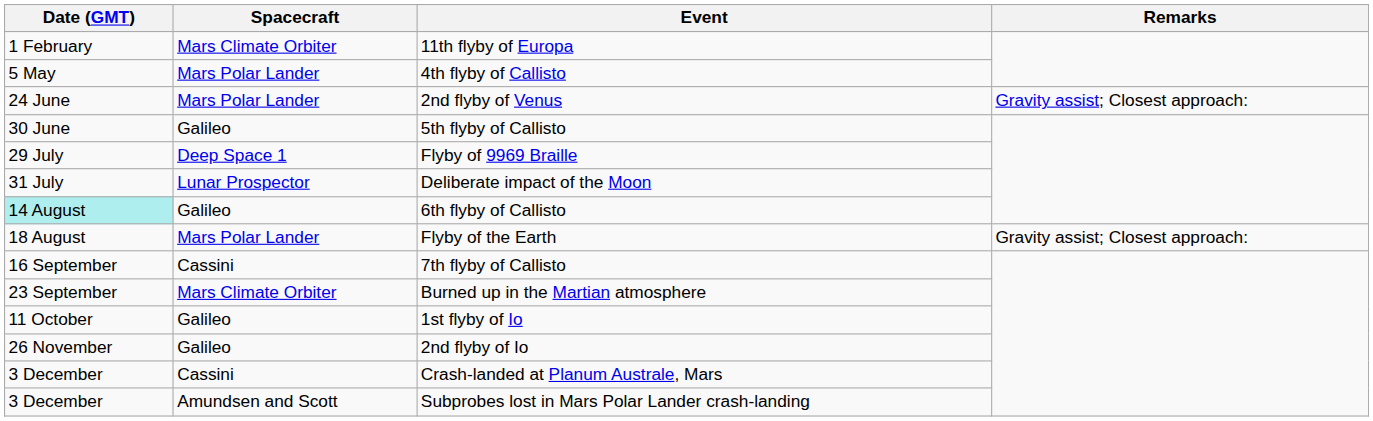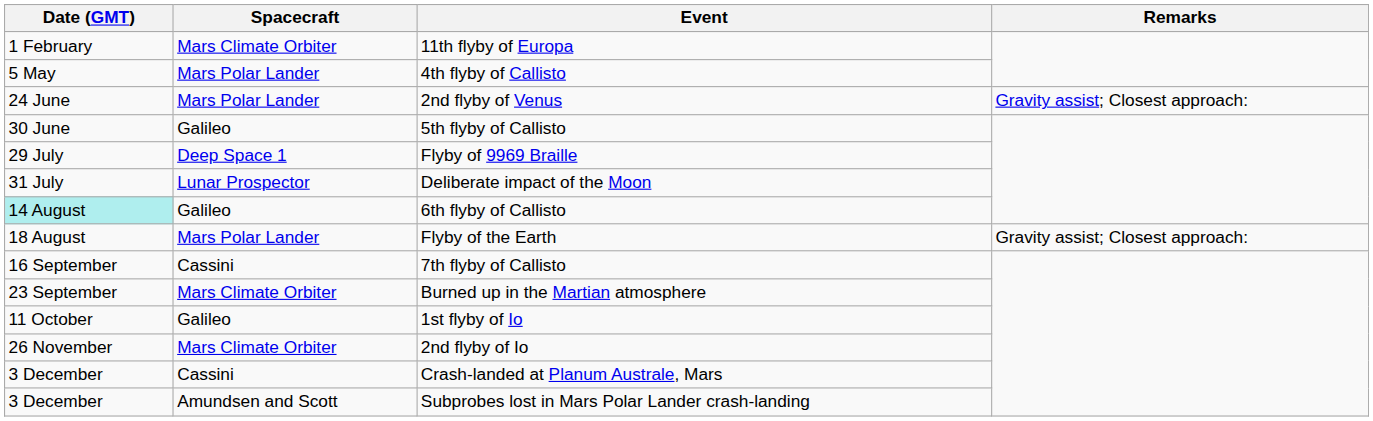2nd flyby of Io | Spacecraft: Galileo -> Mars Climate Orbiter
